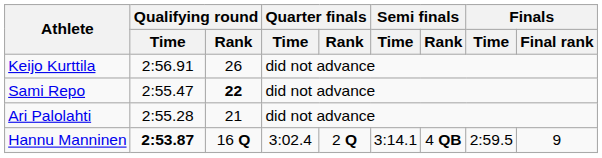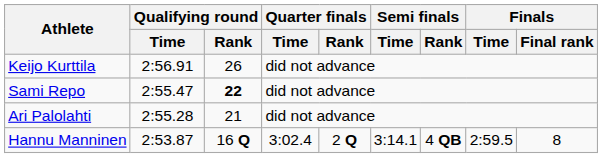Hannu Manninen | Qualifying round / Time: bold -> normal
Hannu Manninen | Finals / Final rank: 9 -> 8
